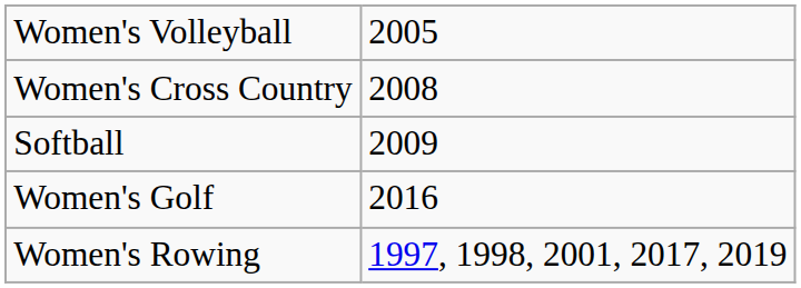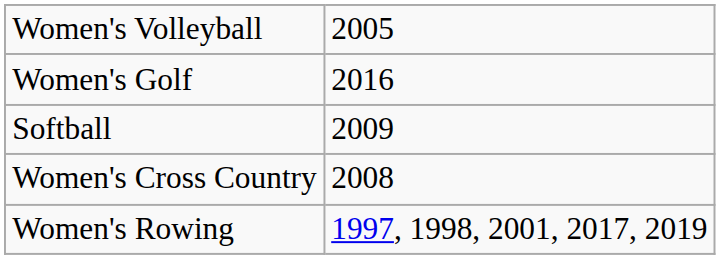rows swapped: Women's Cross Country <-> Women's Golf
